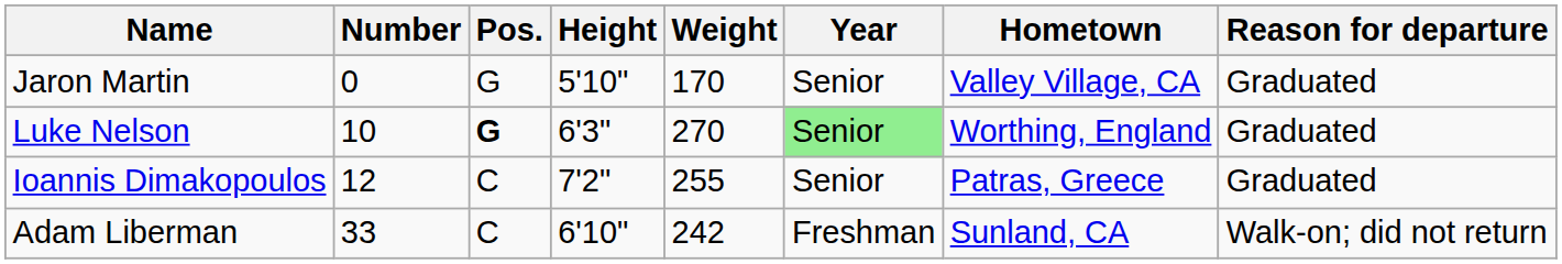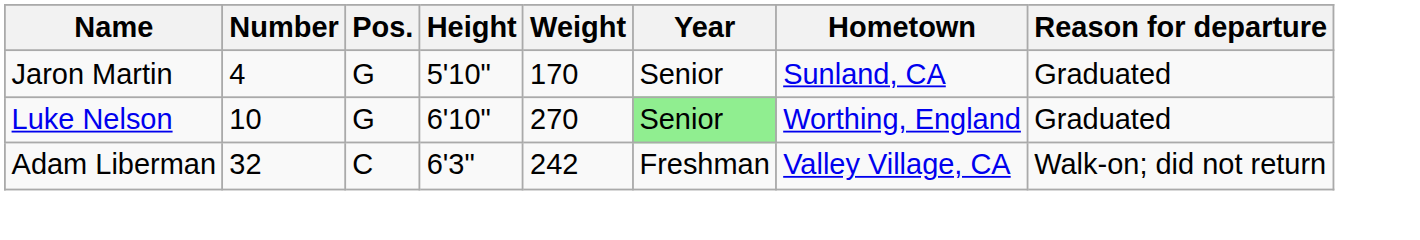Jaron Martin | Number: 0 -> 4
Jaron Martin | Hometown: Valley Village, CA -> Sunland, CA
Luke Nelson | Pos.: bold -> normal
Luke Nelson | Height: 6'3" -> 6'10"
- row: Ioannis Dimakopoulos | 12 | C | 7'2" | 255 | Senior | Patras, Greece | Graduated
Adam Liberman | Number: 33 -> 32
Adam Liberman | Height: 6'10" -> 6'3"
Adam Liberman | Hometown: Sunland, CA -> Valley Village, CA
